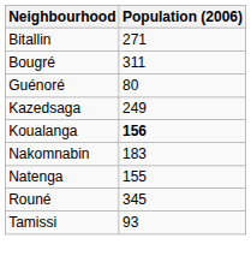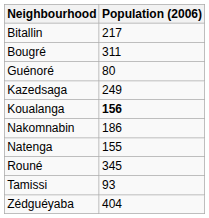Bitallin | Population (2006): 271 -> 217
Nakomnabin | Population (2006): 183 -> 186
+ row: Zédguéyaba | 404
